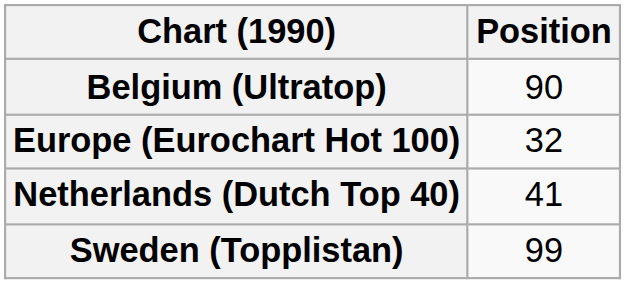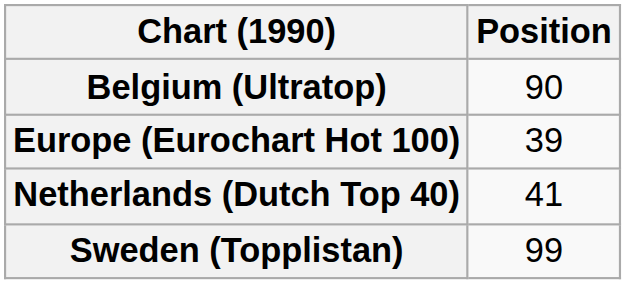Europe (Eurochart Hot 100) | Position: 32 -> 39
